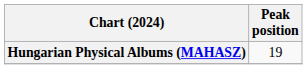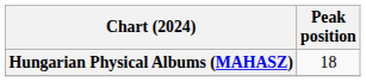Hungarian Physical Albums (MAHASZ) | Peak position: 19 -> 18
